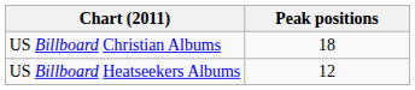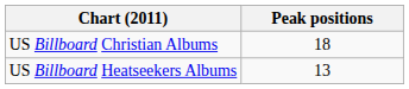US Billboard Heatseekers Albums | Peak positions: 12 -> 13
